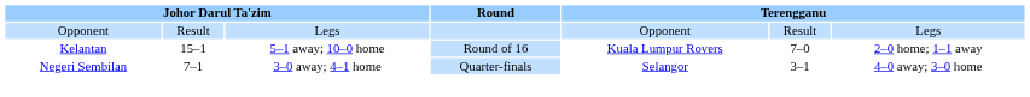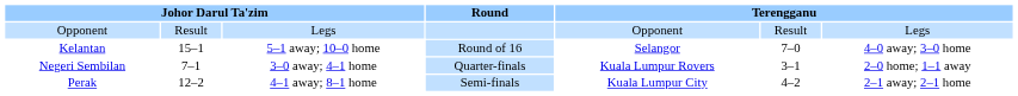Kelantan | column 5: Kuala Lumpur Rovers -> Selangor
Kelantan | column 7: 2–0 home; 1–1 away -> 4–0 away; 3–0 home
Negeri Sembilan | column 5: Selangor -> Kuala Lumpur Rovers
Negeri Sembilan | column 7: 4–0 away; 3–0 home -> 2–0 home; 1–1 away
+ row: Perak | 12–2 | 4–1 away; 8–1 home | Semi-finals | Kuala Lumpur City | 4–2 | 2–1 away; 2–1 home
